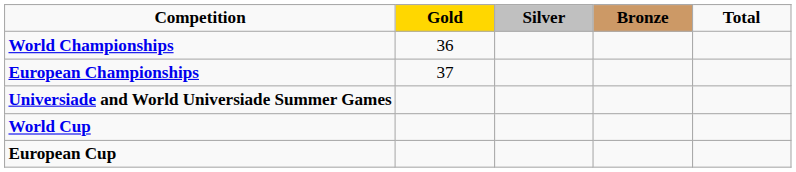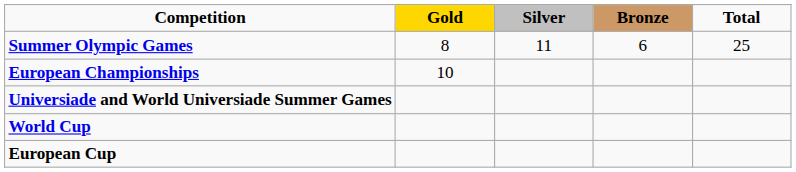+ row: Summer Olympic Games | 8 | 11 | 6 | 25
- row: World Championships | 36
European Championships | Gold: 37 -> 10
